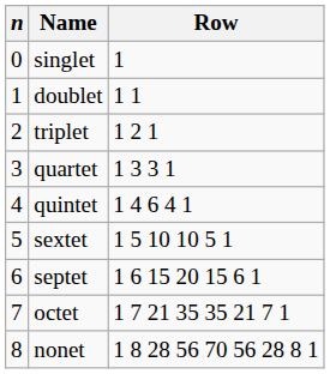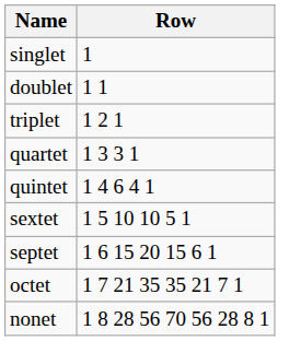- column: n | 0 | 1 | 2 | 3 | 4 | 5 | 6 | 7 | 8
